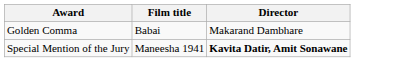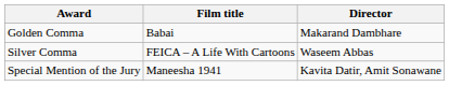+ row: Silver Comma | FEICA – A Life With Cartoons | Waseem Abbas
Special Mention of the Jury | Director: bold -> normal
